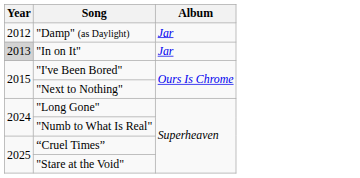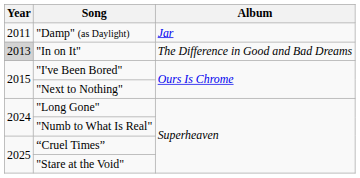"Damp" (as Daylight) | Year: 2012 -> 2011
"In on It" | Album: Jar -> The Difference in Good and Bad Dreams
